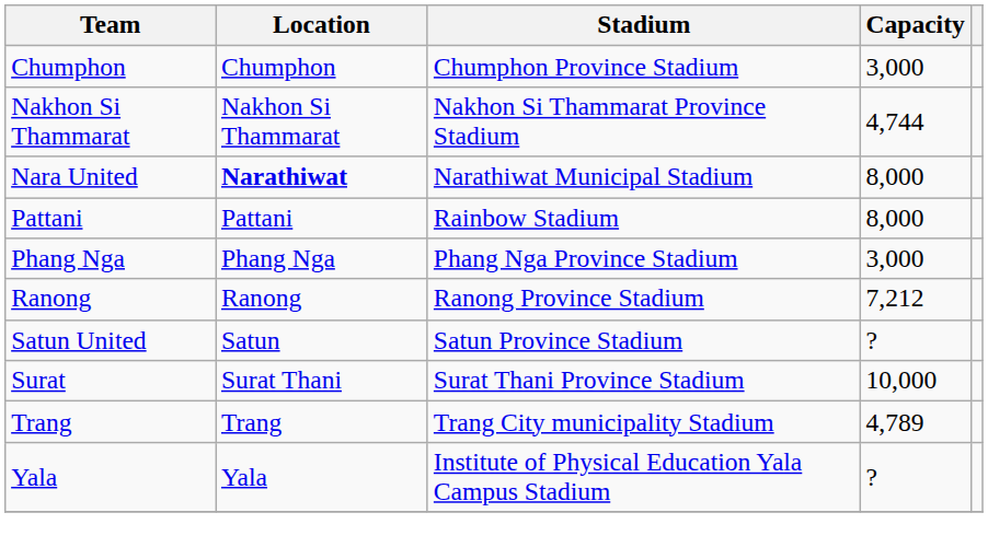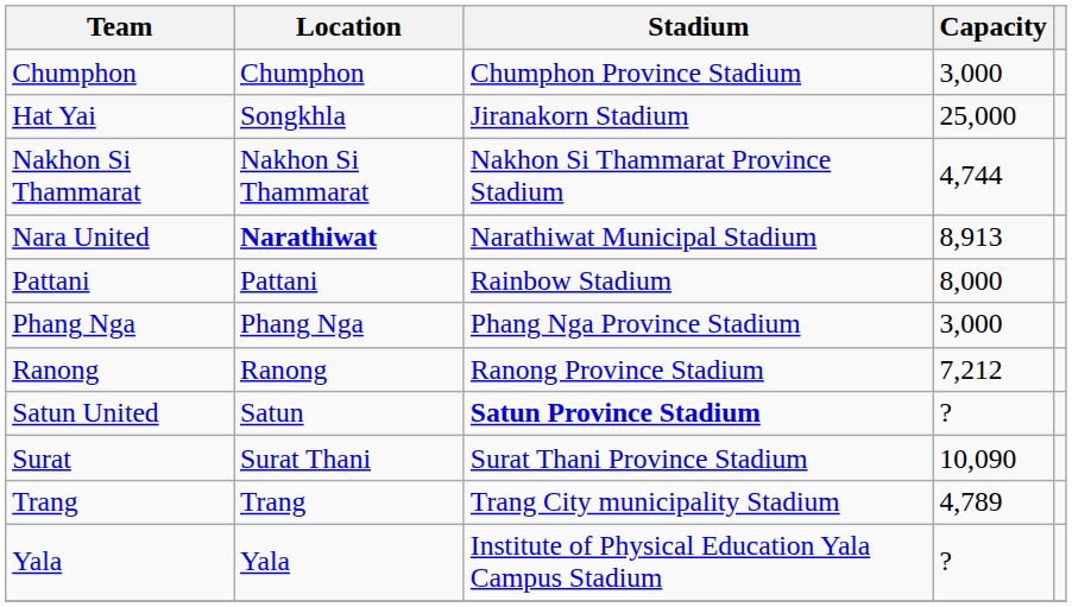+ row: Hat Yai | Songkhla | Jiranakorn Stadium | 25,000
Nara United | Capacity: 8,000 -> 8,913
Satun United | Stadium: normal -> bold
Surat | Capacity: 10,000 -> 10,090
